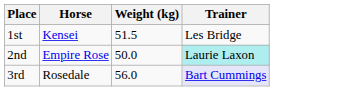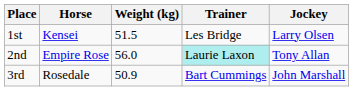+ column: Jockey | Larry Olsen | Tony Allan | John Marshall
2nd | Weight (kg): 50.0 -> 56.0
3rd | Weight (kg): 56.0 -> 50.9
3rd | Trainer: lavender background -> no background
